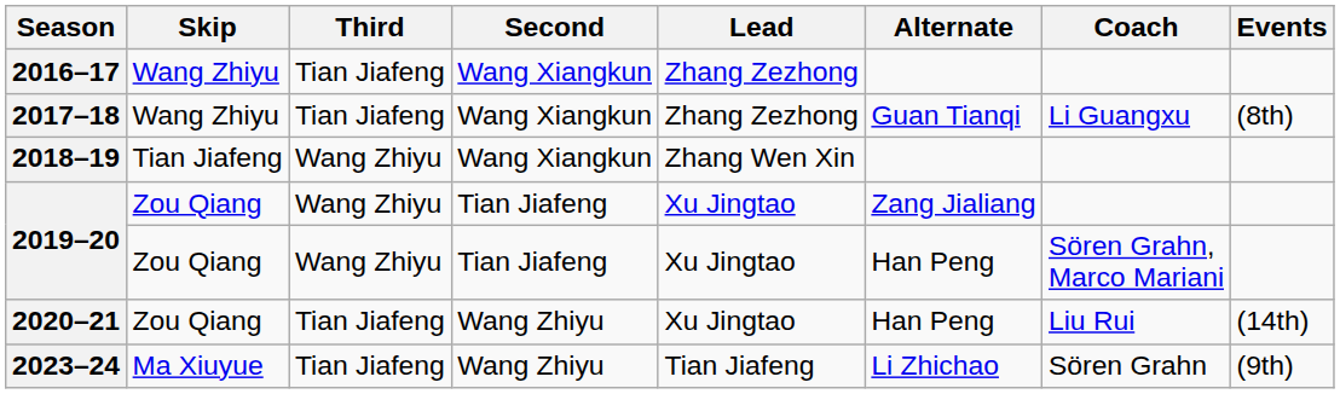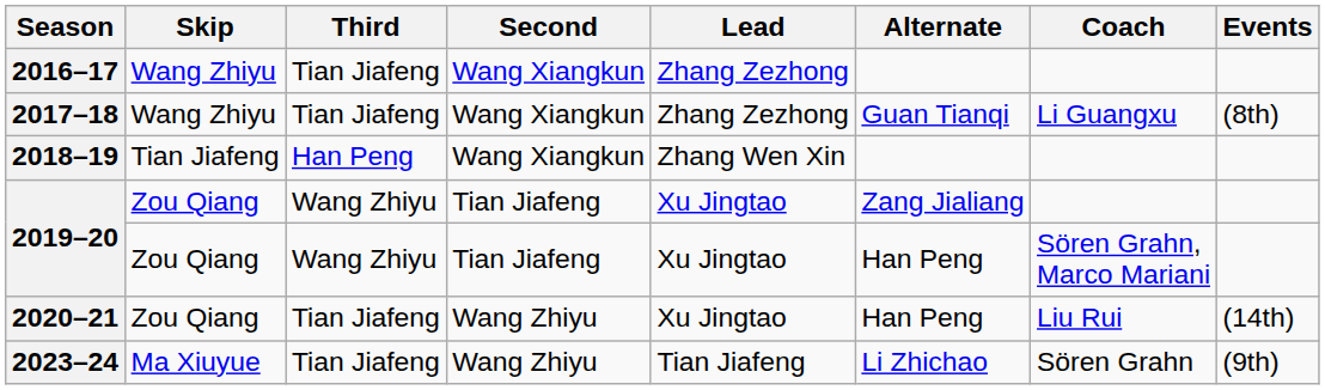2018–19 | Third: Wang Zhiyu -> Han Peng
